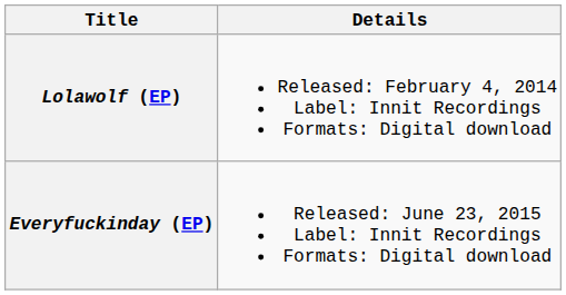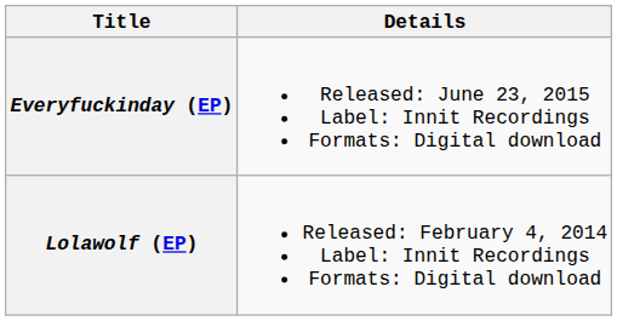rows swapped: Lolawolf (EP) <-> Everyfuckinday (EP)
